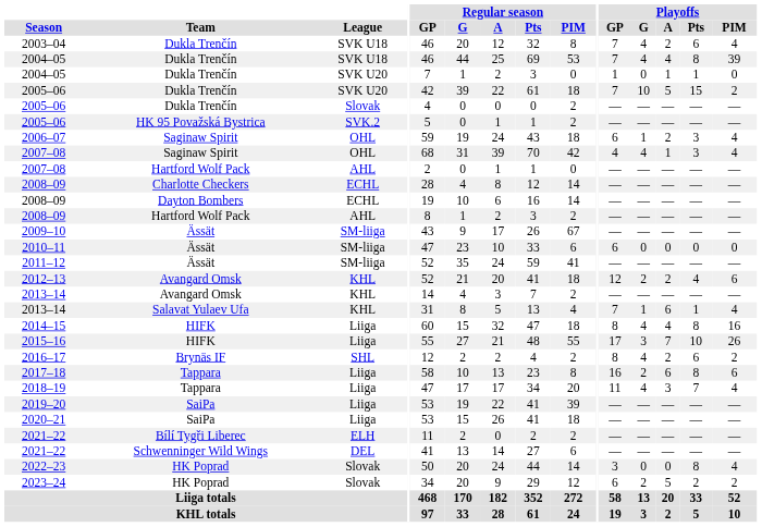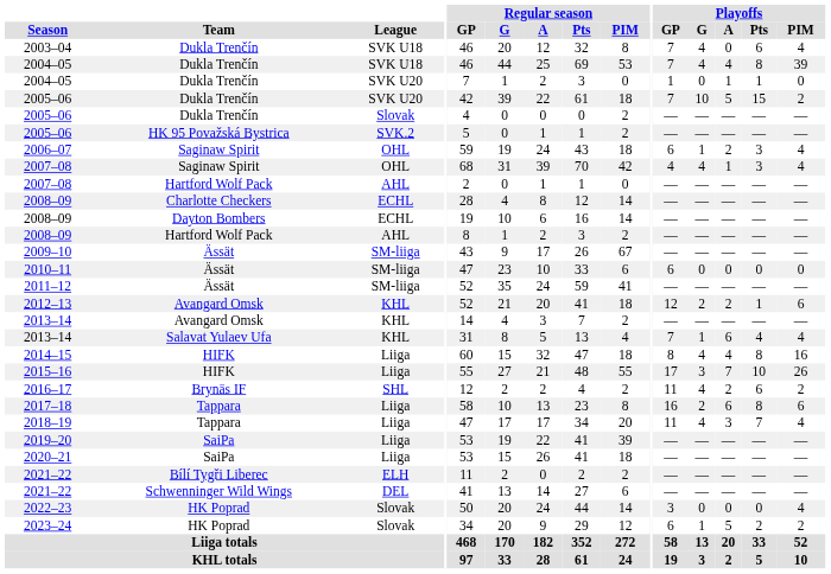2003–04 | Playoffs / A: 2 -> 0
2012–13 | Playoffs / Pts: 4 -> 1
2013–14 / Salavat Yulaev Ufa | Playoffs / Pts: 1 -> 4
2016–17 | Playoffs / GP: 8 -> 11
2022–23 | Playoffs / Pts: 8 -> 0
2023–24 | Playoffs / G: 2 -> 1
